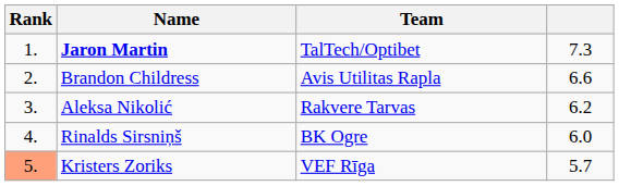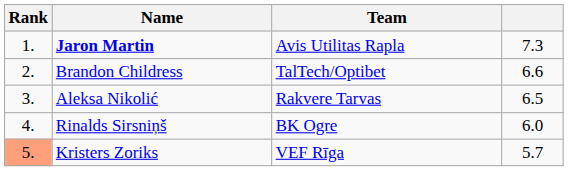Jaron Martin | Team: TalTech/Optibet -> Avis Utilitas Rapla
Brandon Childress | Team: Avis Utilitas Rapla -> TalTech/Optibet
Aleksa Nikolić | column 4: 6.2 -> 6.5
